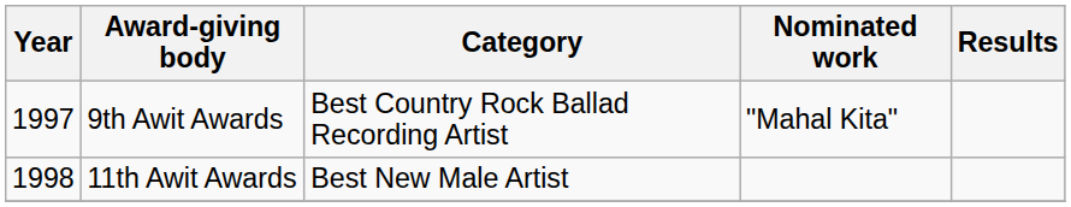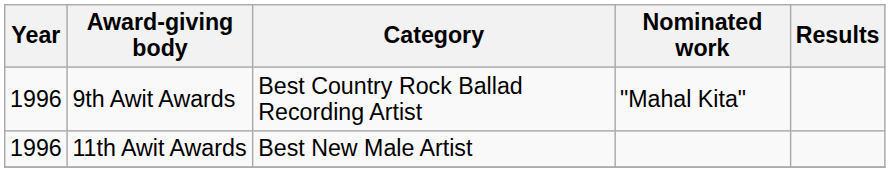9th Awit Awards | Year: 1997 -> 1996
11th Awit Awards | Year: 1998 -> 1996
